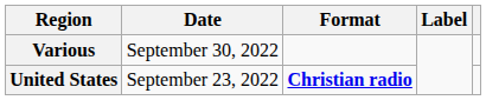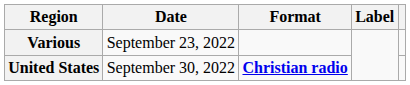Various | Date: September 30, 2022 -> September 23, 2022
United States | Date: September 23, 2022 -> September 30, 2022
